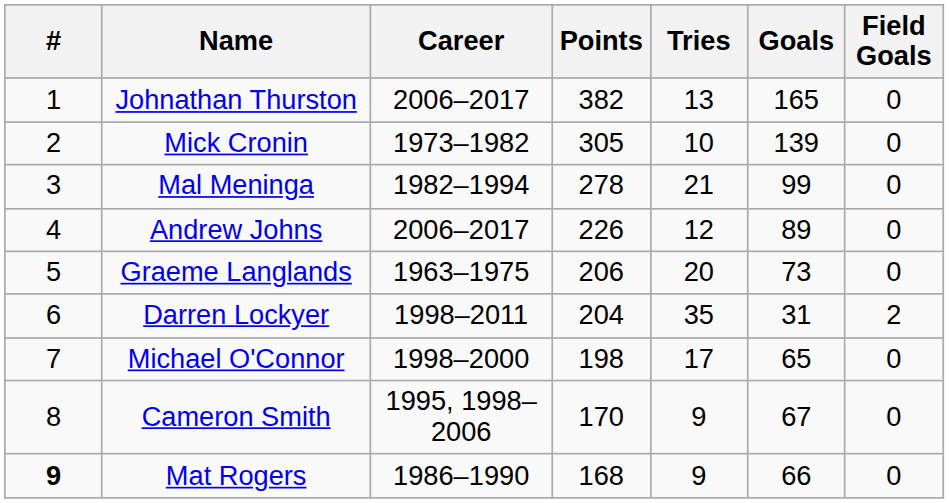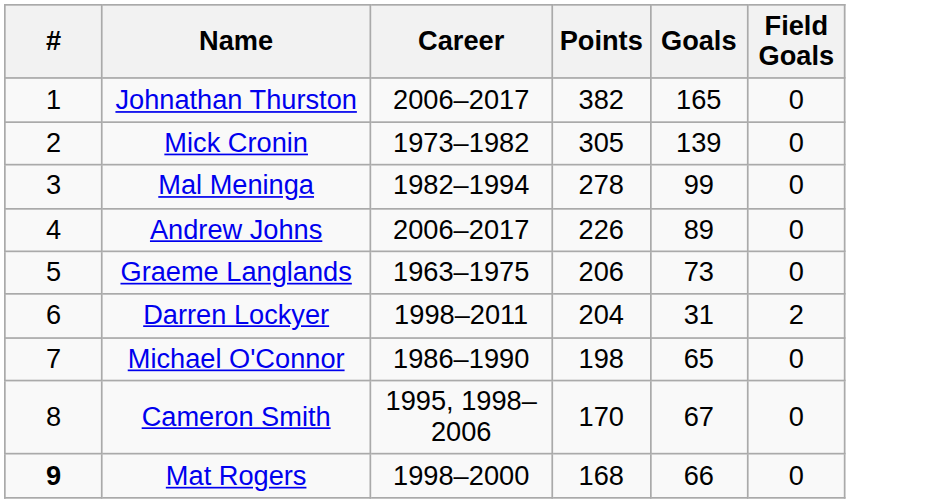- column: Tries | 13 | 10 | 21 | 12 | 20 | 35 | 17 | 9 | 9
Michael O'Connor | Career: 1998–2000 -> 1986–1990
Mat Rogers | Career: 1986–1990 -> 1998–2000
